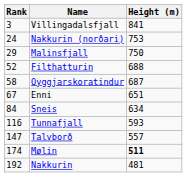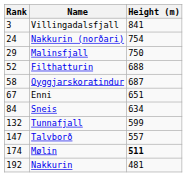Nakkurin (norðari) | Height (m): 753 -> 754
Tunnafjall | Rank: 116 -> 132
Tunnafjall | Height (m): 593 -> 599
